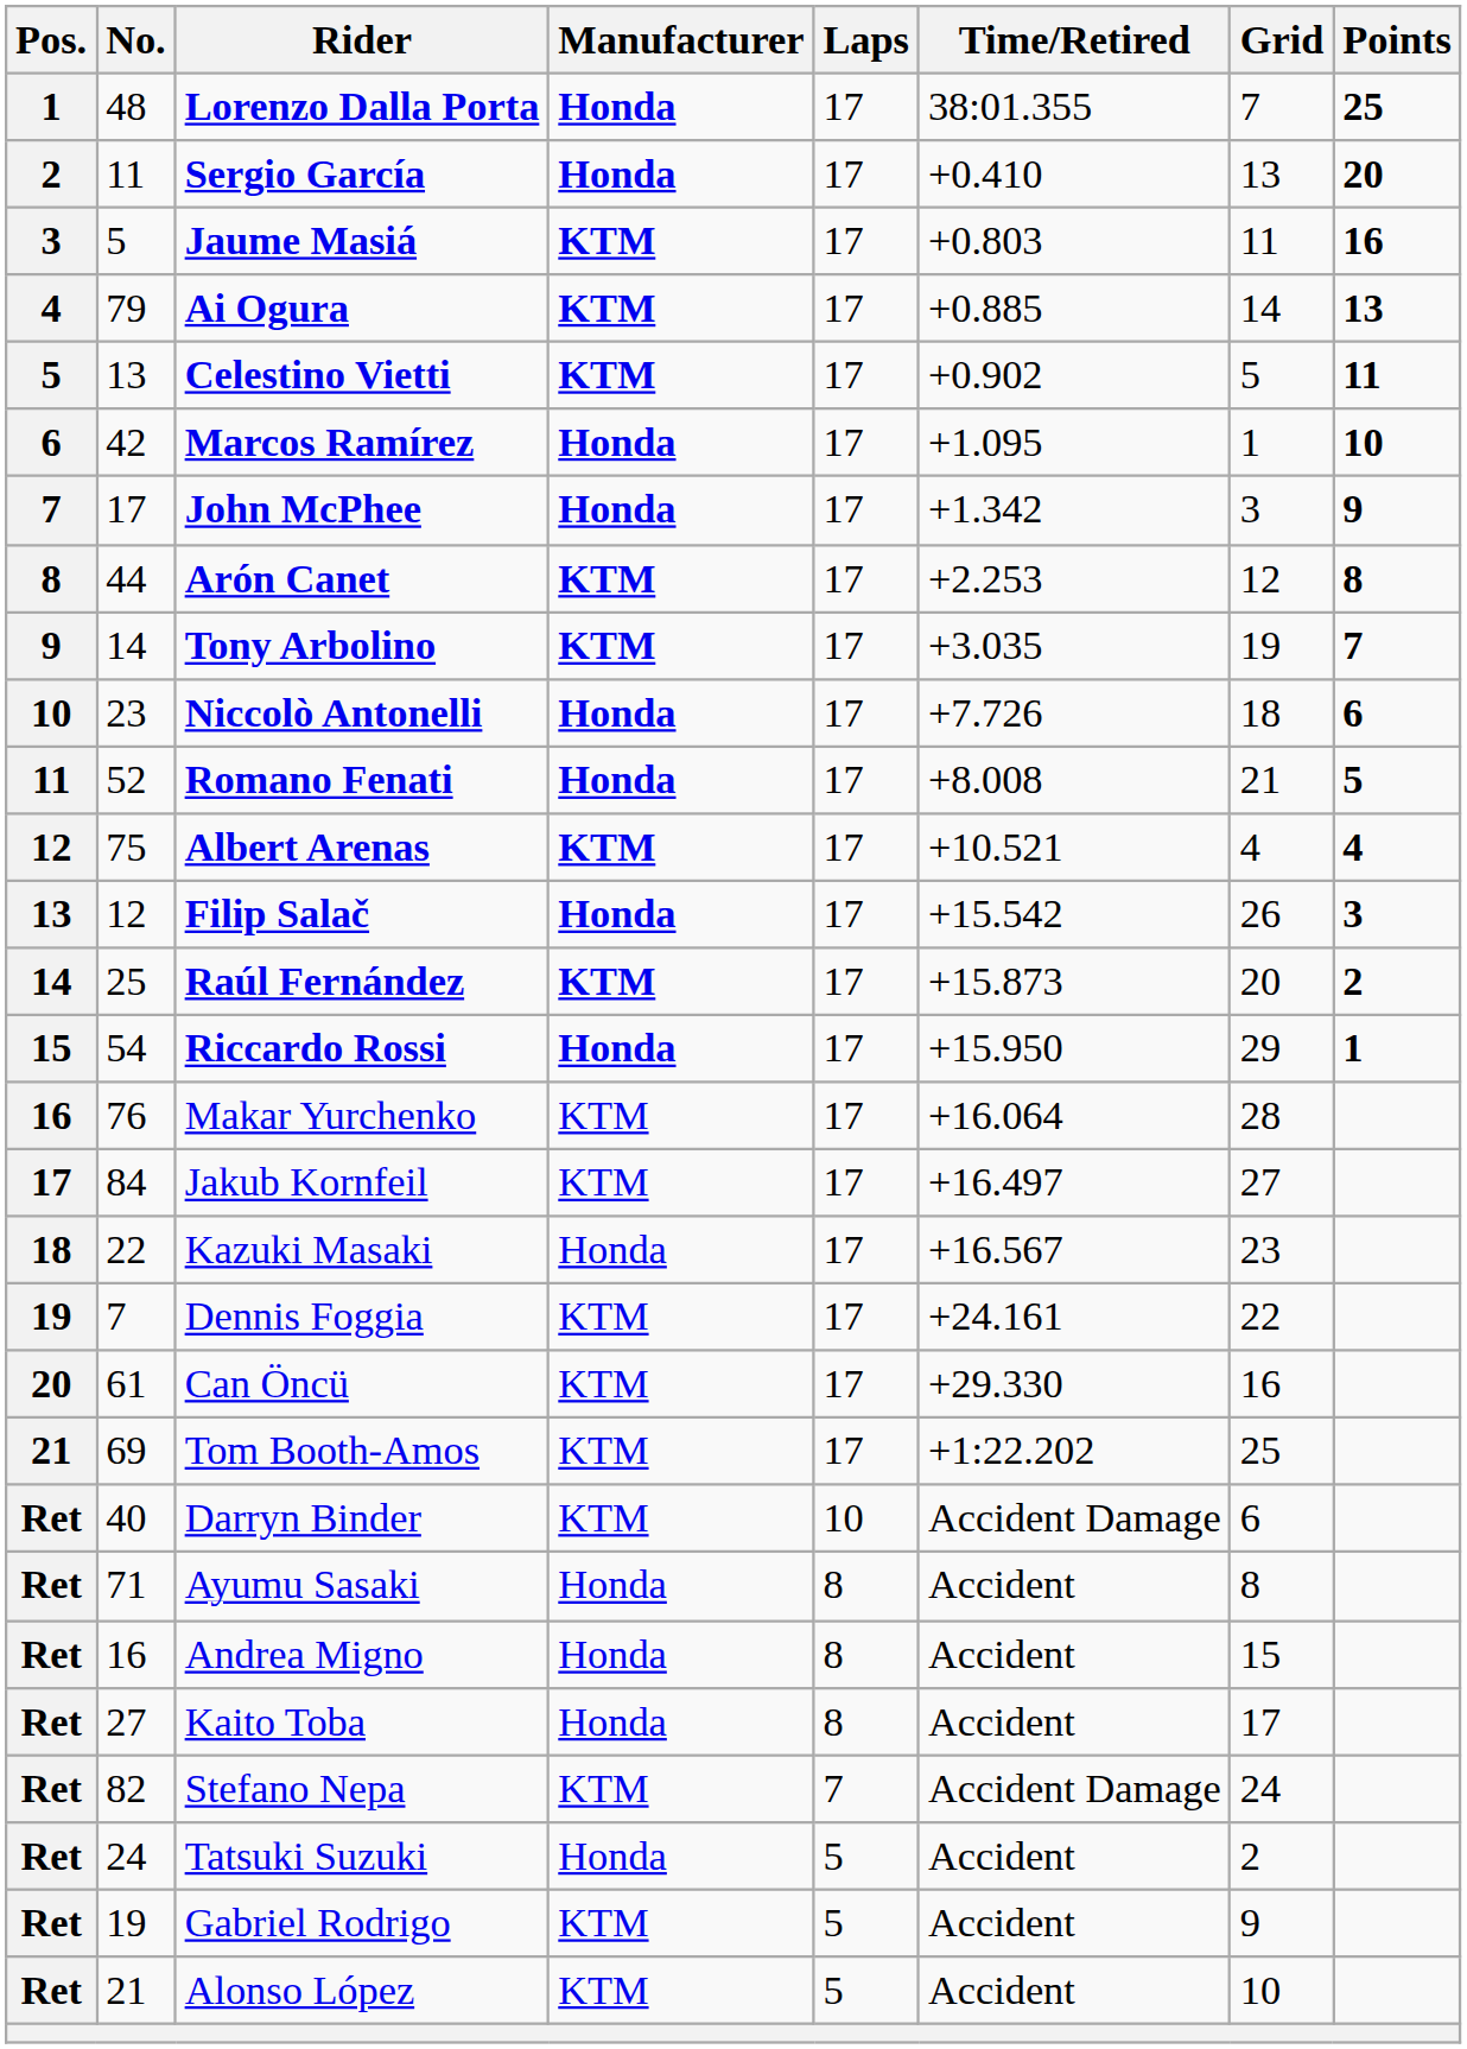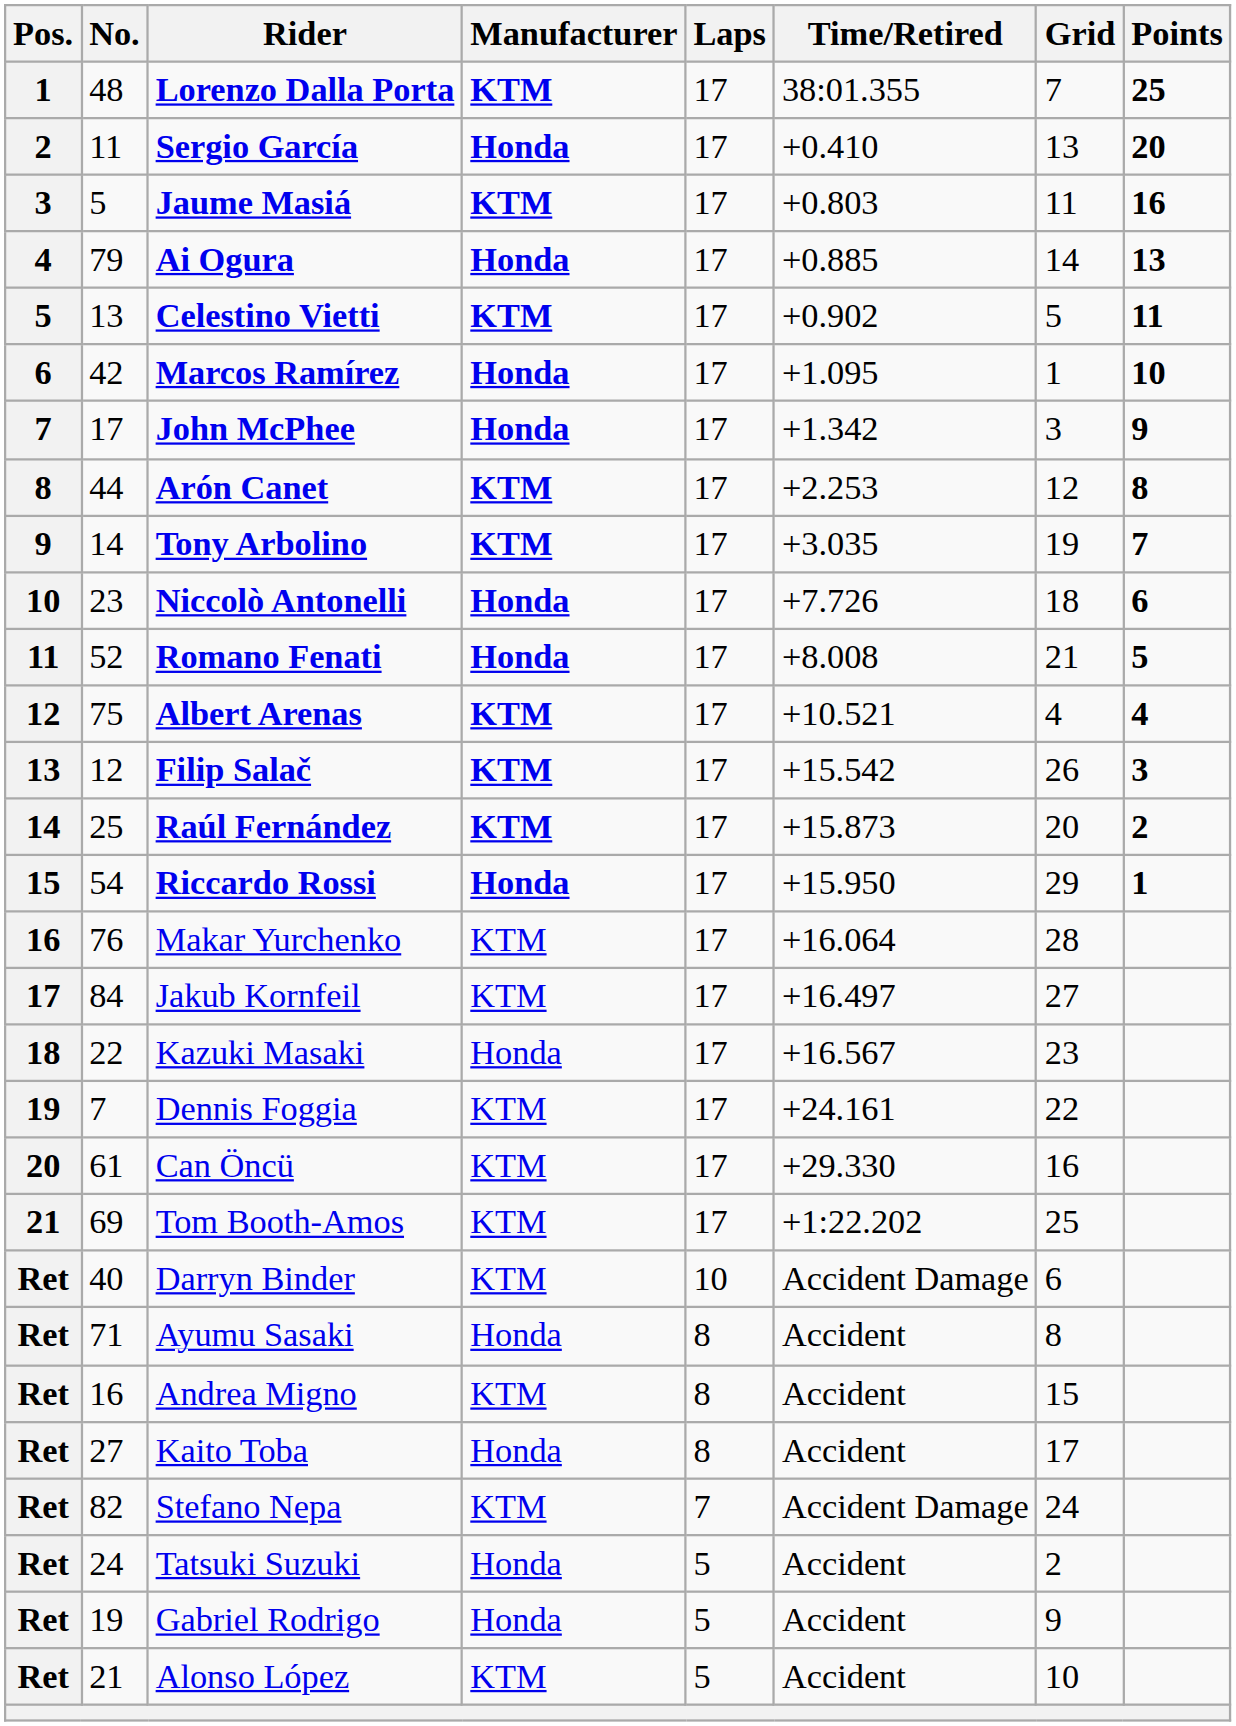Lorenzo Dalla Porta | Manufacturer: Honda -> KTM
Ai Ogura | Manufacturer: KTM -> Honda
Filip Salač | Manufacturer: Honda -> KTM
Andrea Migno | Manufacturer: Honda -> KTM
Gabriel Rodrigo | Manufacturer: KTM -> Honda
